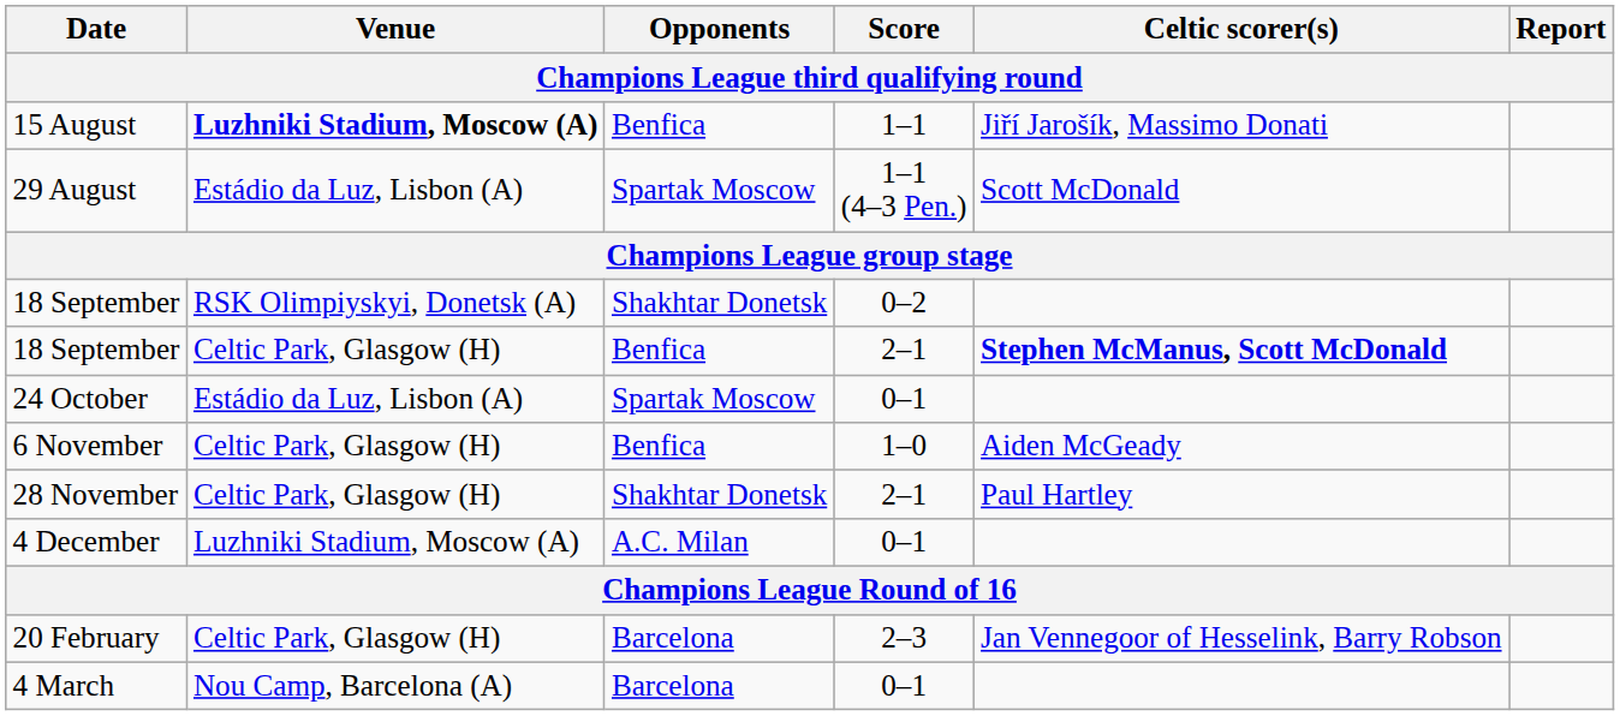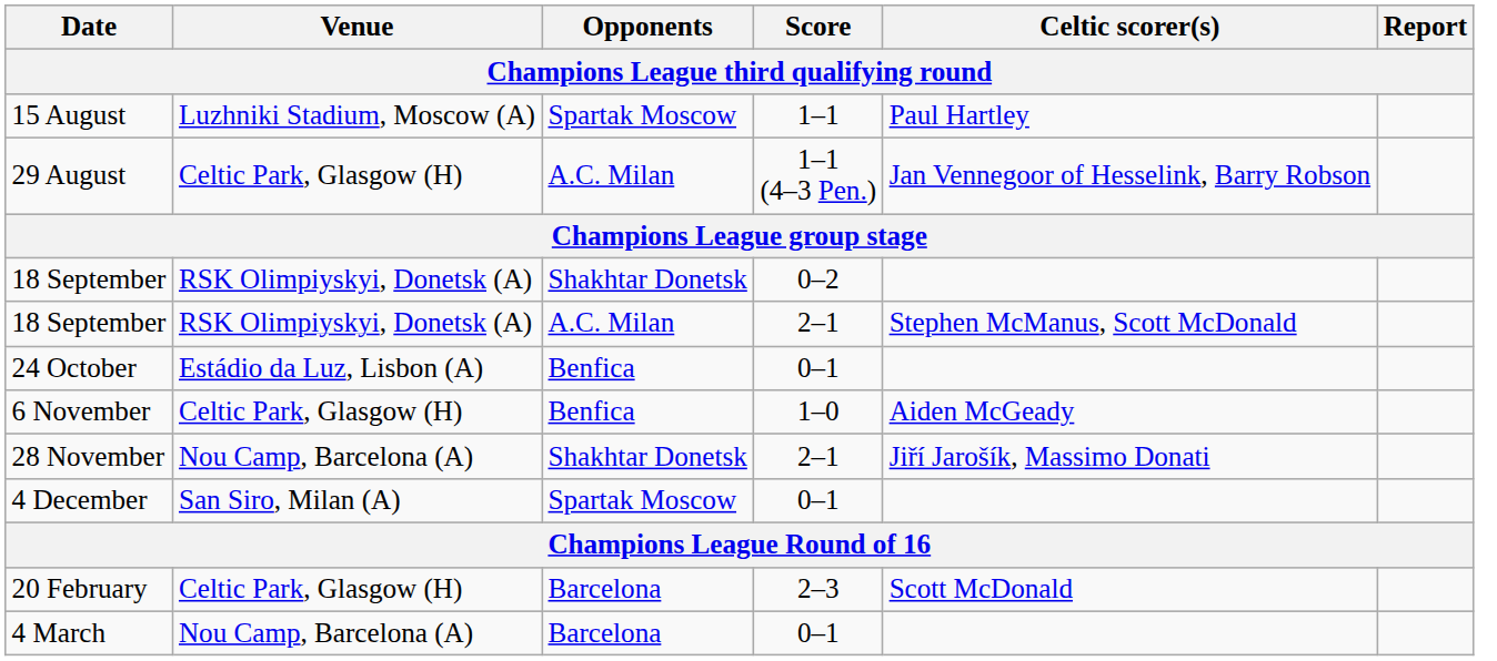15 August | Venue: bold -> normal
15 August | Opponents: Benfica -> Spartak Moscow
15 August | Celtic scorer(s): Jiří Jarošík, Massimo Donati -> Paul Hartley
29 August | Venue: Estádio da Luz, Lisbon (A) -> Celtic Park, Glasgow (H)
29 August | Opponents: Spartak Moscow -> A.C. Milan
29 August | Celtic scorer(s): Scott McDonald -> Jan Vennegoor of Hesselink, Barry Robson
18 September / 2–1 | Venue: Celtic Park, Glasgow (H) -> RSK Olimpiyskyi, Donetsk (A)
18 September / 2–1 | Opponents: Benfica -> A.C. Milan
18 September / 2–1 | Celtic scorer(s): bold -> normal
24 October | Opponents: Spartak Moscow -> Benfica
28 November | Venue: Celtic Park, Glasgow (H) -> Nou Camp, Barcelona (A)
28 November | Celtic scorer(s): Paul Hartley -> Jiří Jarošík, Massimo Donati
4 December | Venue: Luzhniki Stadium, Moscow (A) -> San Siro, Milan (A)
4 December | Opponents: A.C. Milan -> Spartak Moscow
20 February | Celtic scorer(s): Jan Vennegoor of Hesselink, Barry Robson -> Scott McDonald
